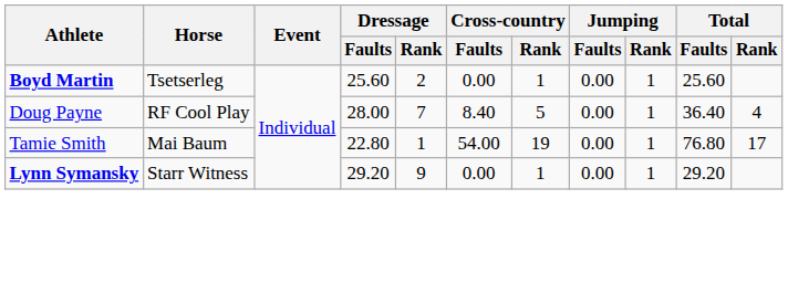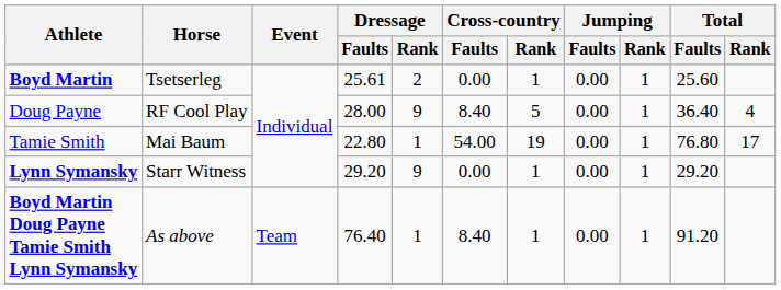Boyd Martin | Dressage / Faults: 25.60 -> 25.61
Doug Payne | Dressage / Rank: 7 -> 9
+ row: Boyd Martin Doug Payne Tamie Smith Lynn Symansky | As above | Team | 76.40 | 1 | 8.40 | 1 | 0.00 | 1 | 91.20
